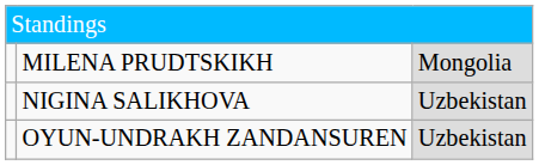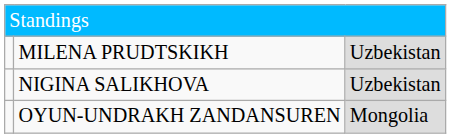MILENA PRUDTSKIKH | column 3: Mongolia -> Uzbekistan
OYUN-UNDRAKH ZANDANSUREN | column 3: Uzbekistan -> Mongolia
